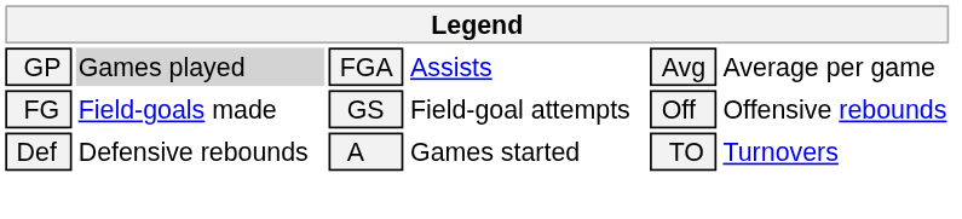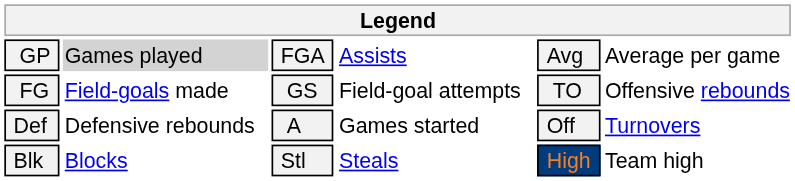FG | column 5: Off -> TO
Def | column 5: TO -> Off
+ row: Blk | Blocks | Stl | Steals | High | Team high
